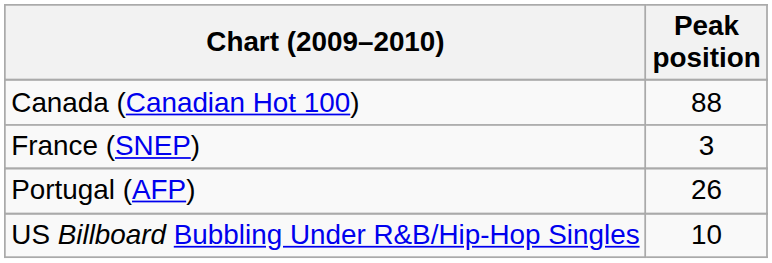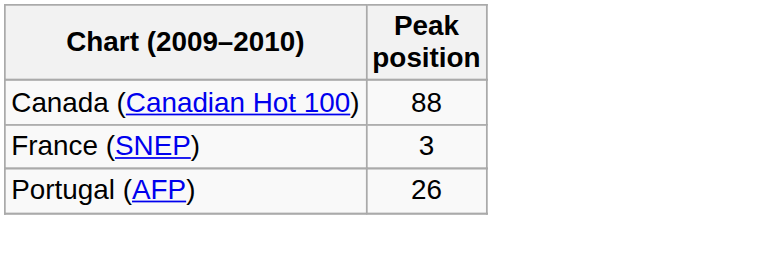- row: US Billboard Bubbling Under R&B/Hip-Hop Singles | 10
